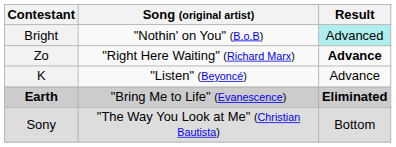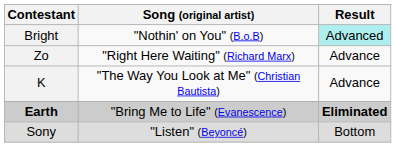Zo | Result: bold -> normal
K | Song (original artist): "Listen" (Beyoncé) -> "The Way You Look at Me" (Christian Bautista)
Sony | Song (original artist): "The Way You Look at Me" (Christian Bautista) -> "Listen" (Beyoncé)
